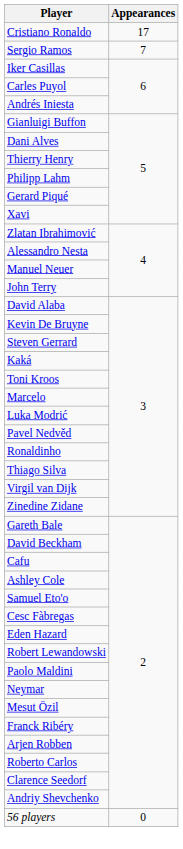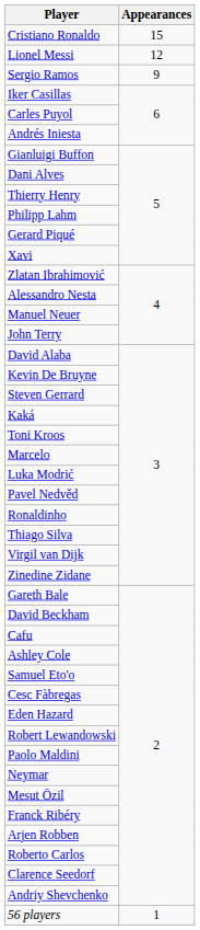Cristiano Ronaldo | Appearances: 17 -> 15
+ row: Lionel Messi | 12
Sergio Ramos | Appearances: 7 -> 9
56 players | Appearances: 0 -> 1
